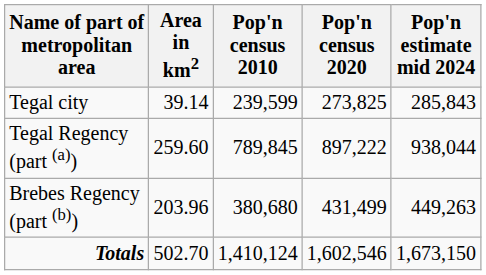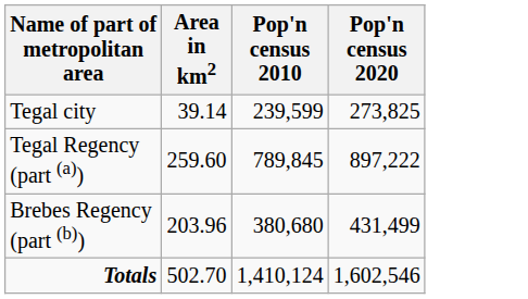- column: Pop'n estimate mid 2024 | 285,843 | 938,044 | 449,263 | 1,673,150
